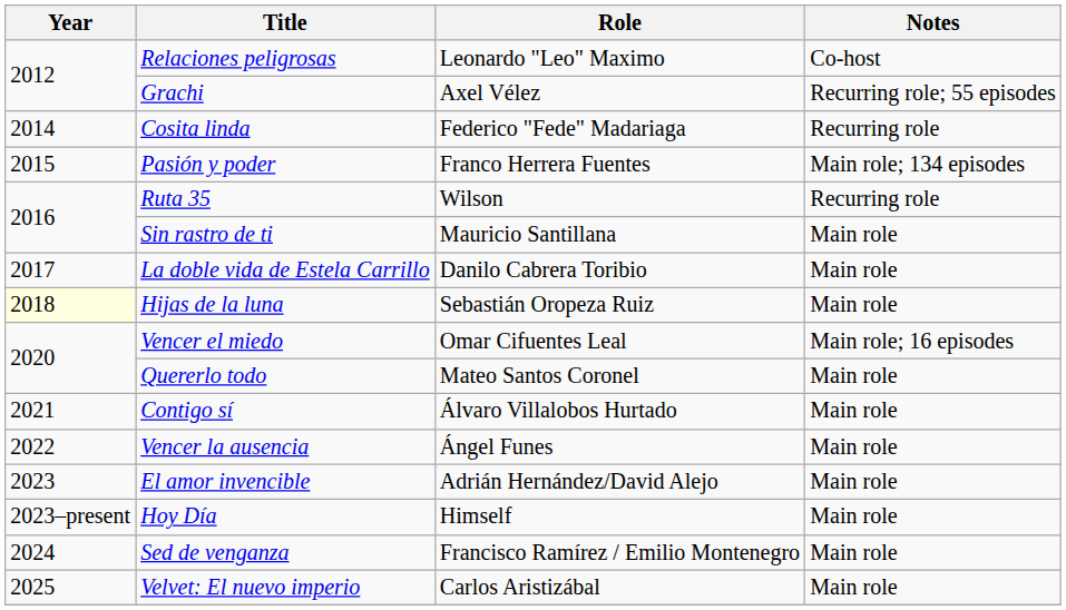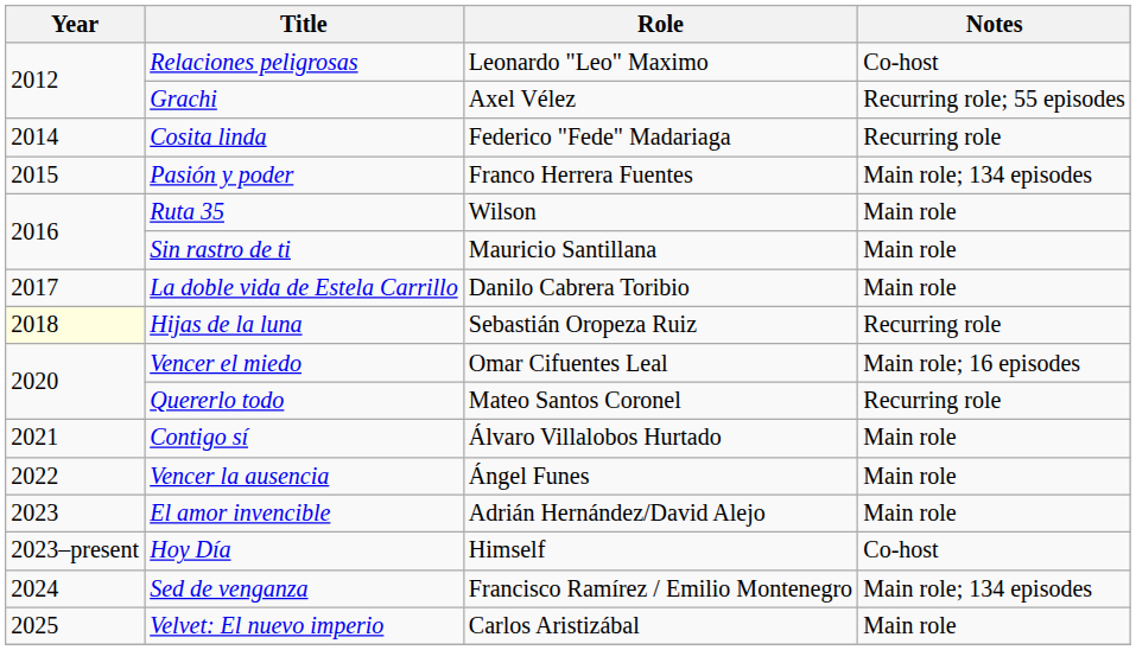Ruta 35 | Notes: Recurring role -> Main role
Hijas de la luna | Notes: Main role -> Recurring role
Quererlo todo | Notes: Main role -> Recurring role
Hoy Día | Notes: Main role -> Co-host
Sed de venganza | Notes: Main role -> Main role; 134 episodes
